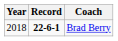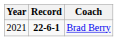Brad Berry | Year: 2018 -> 2021
